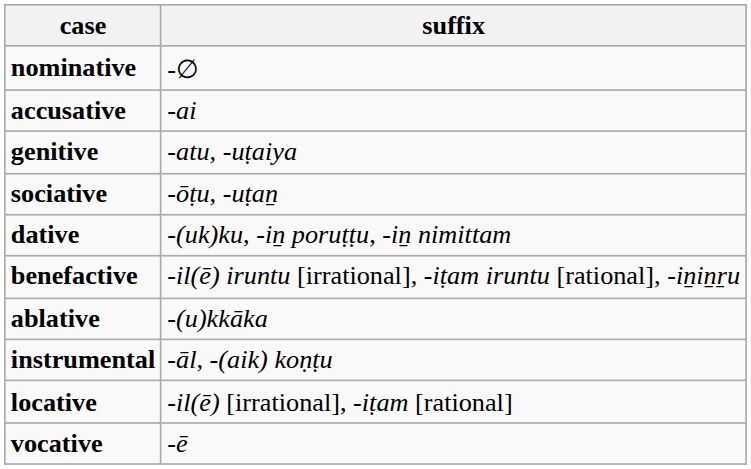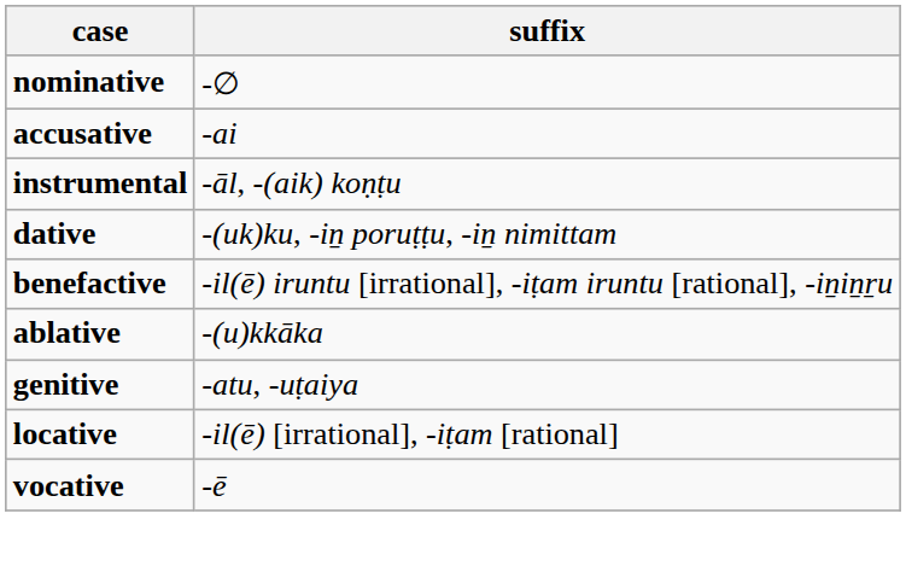rows swapped: instrumental <-> genitive
- row: sociative | -ōṭu, -uṭaṉ
